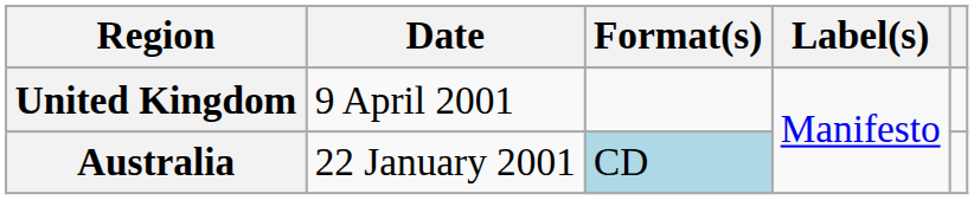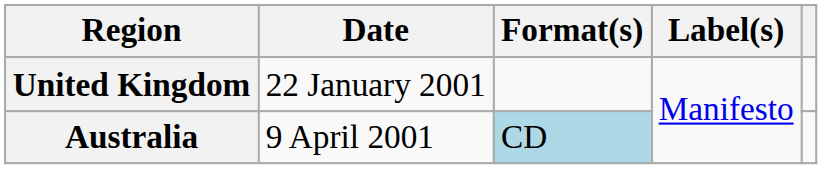United Kingdom | Date: 9 April 2001 -> 22 January 2001
Australia | Date: 22 January 2001 -> 9 April 2001
